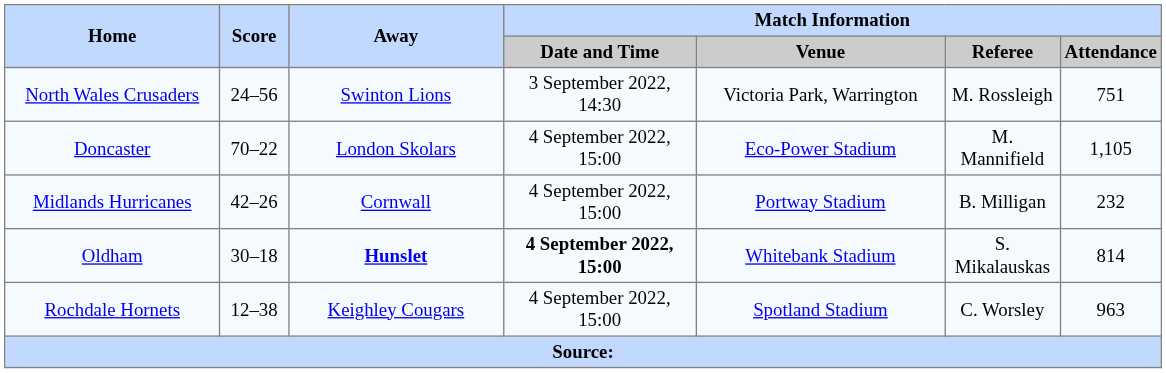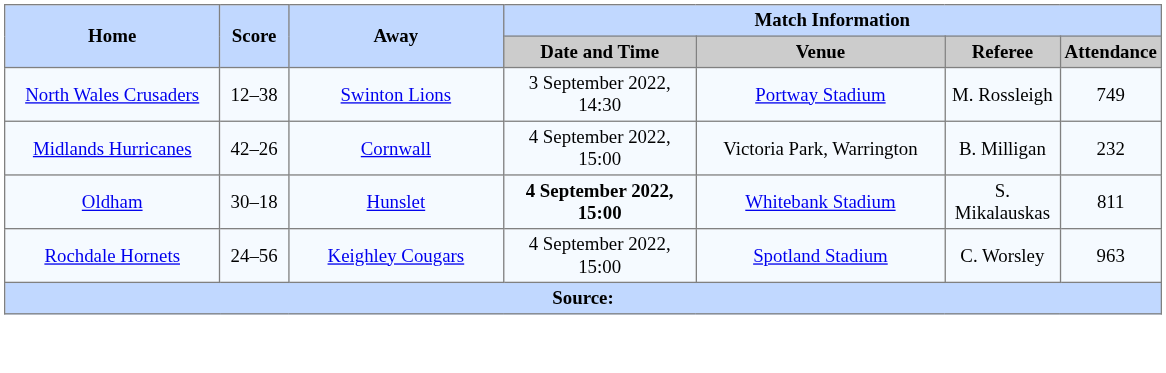North Wales Crusaders | Score: 24–56 -> 12–38
North Wales Crusaders | Match Information / Venue: Victoria Park, Warrington -> Portway Stadium
North Wales Crusaders | Match Information / Attendance: 751 -> 749
- row: Doncaster | 70–22 | London Skolars | 4 September 2022, 15:00 | Eco-Power Stadium | M. Mannifield | 1,105
Midlands Hurricanes | Match Information / Venue: Portway Stadium -> Victoria Park, Warrington
Oldham | Away: bold -> normal
Oldham | Match Information / Attendance: 814 -> 811
Rochdale Hornets | Score: 12–38 -> 24–56
